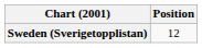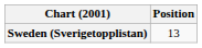Sweden (Sverigetopplistan) | Position: 12 -> 13
